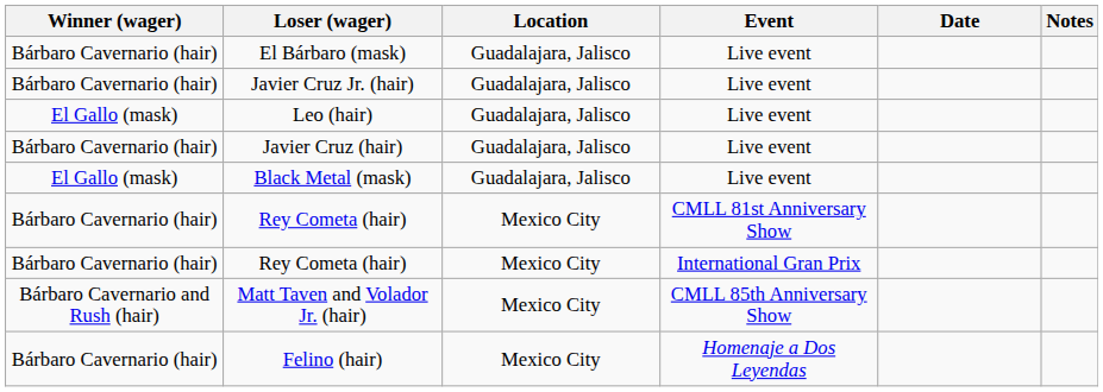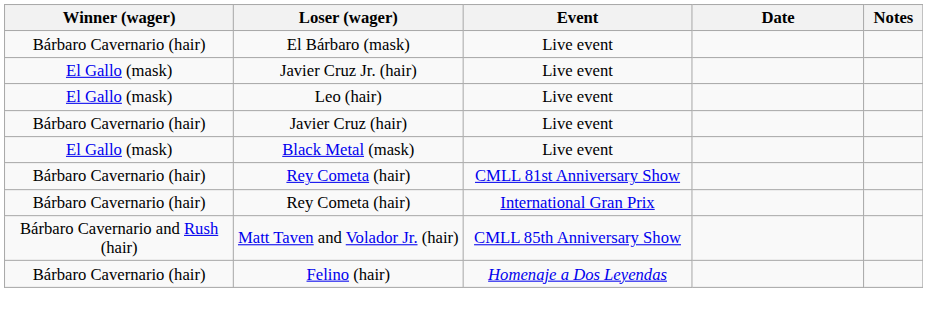- column: Location | Guadalajara, Jalisco | Guadalajara, Jalisco | Guadalajara, Jalisco | Guadalajara, Jalisco | Guadalajara, Jalisco | Mexico City | Mexico City | Mexico City | Mexico City
Javier Cruz Jr. (hair) | Winner (wager): Bárbaro Cavernario (hair) -> El Gallo (mask)
